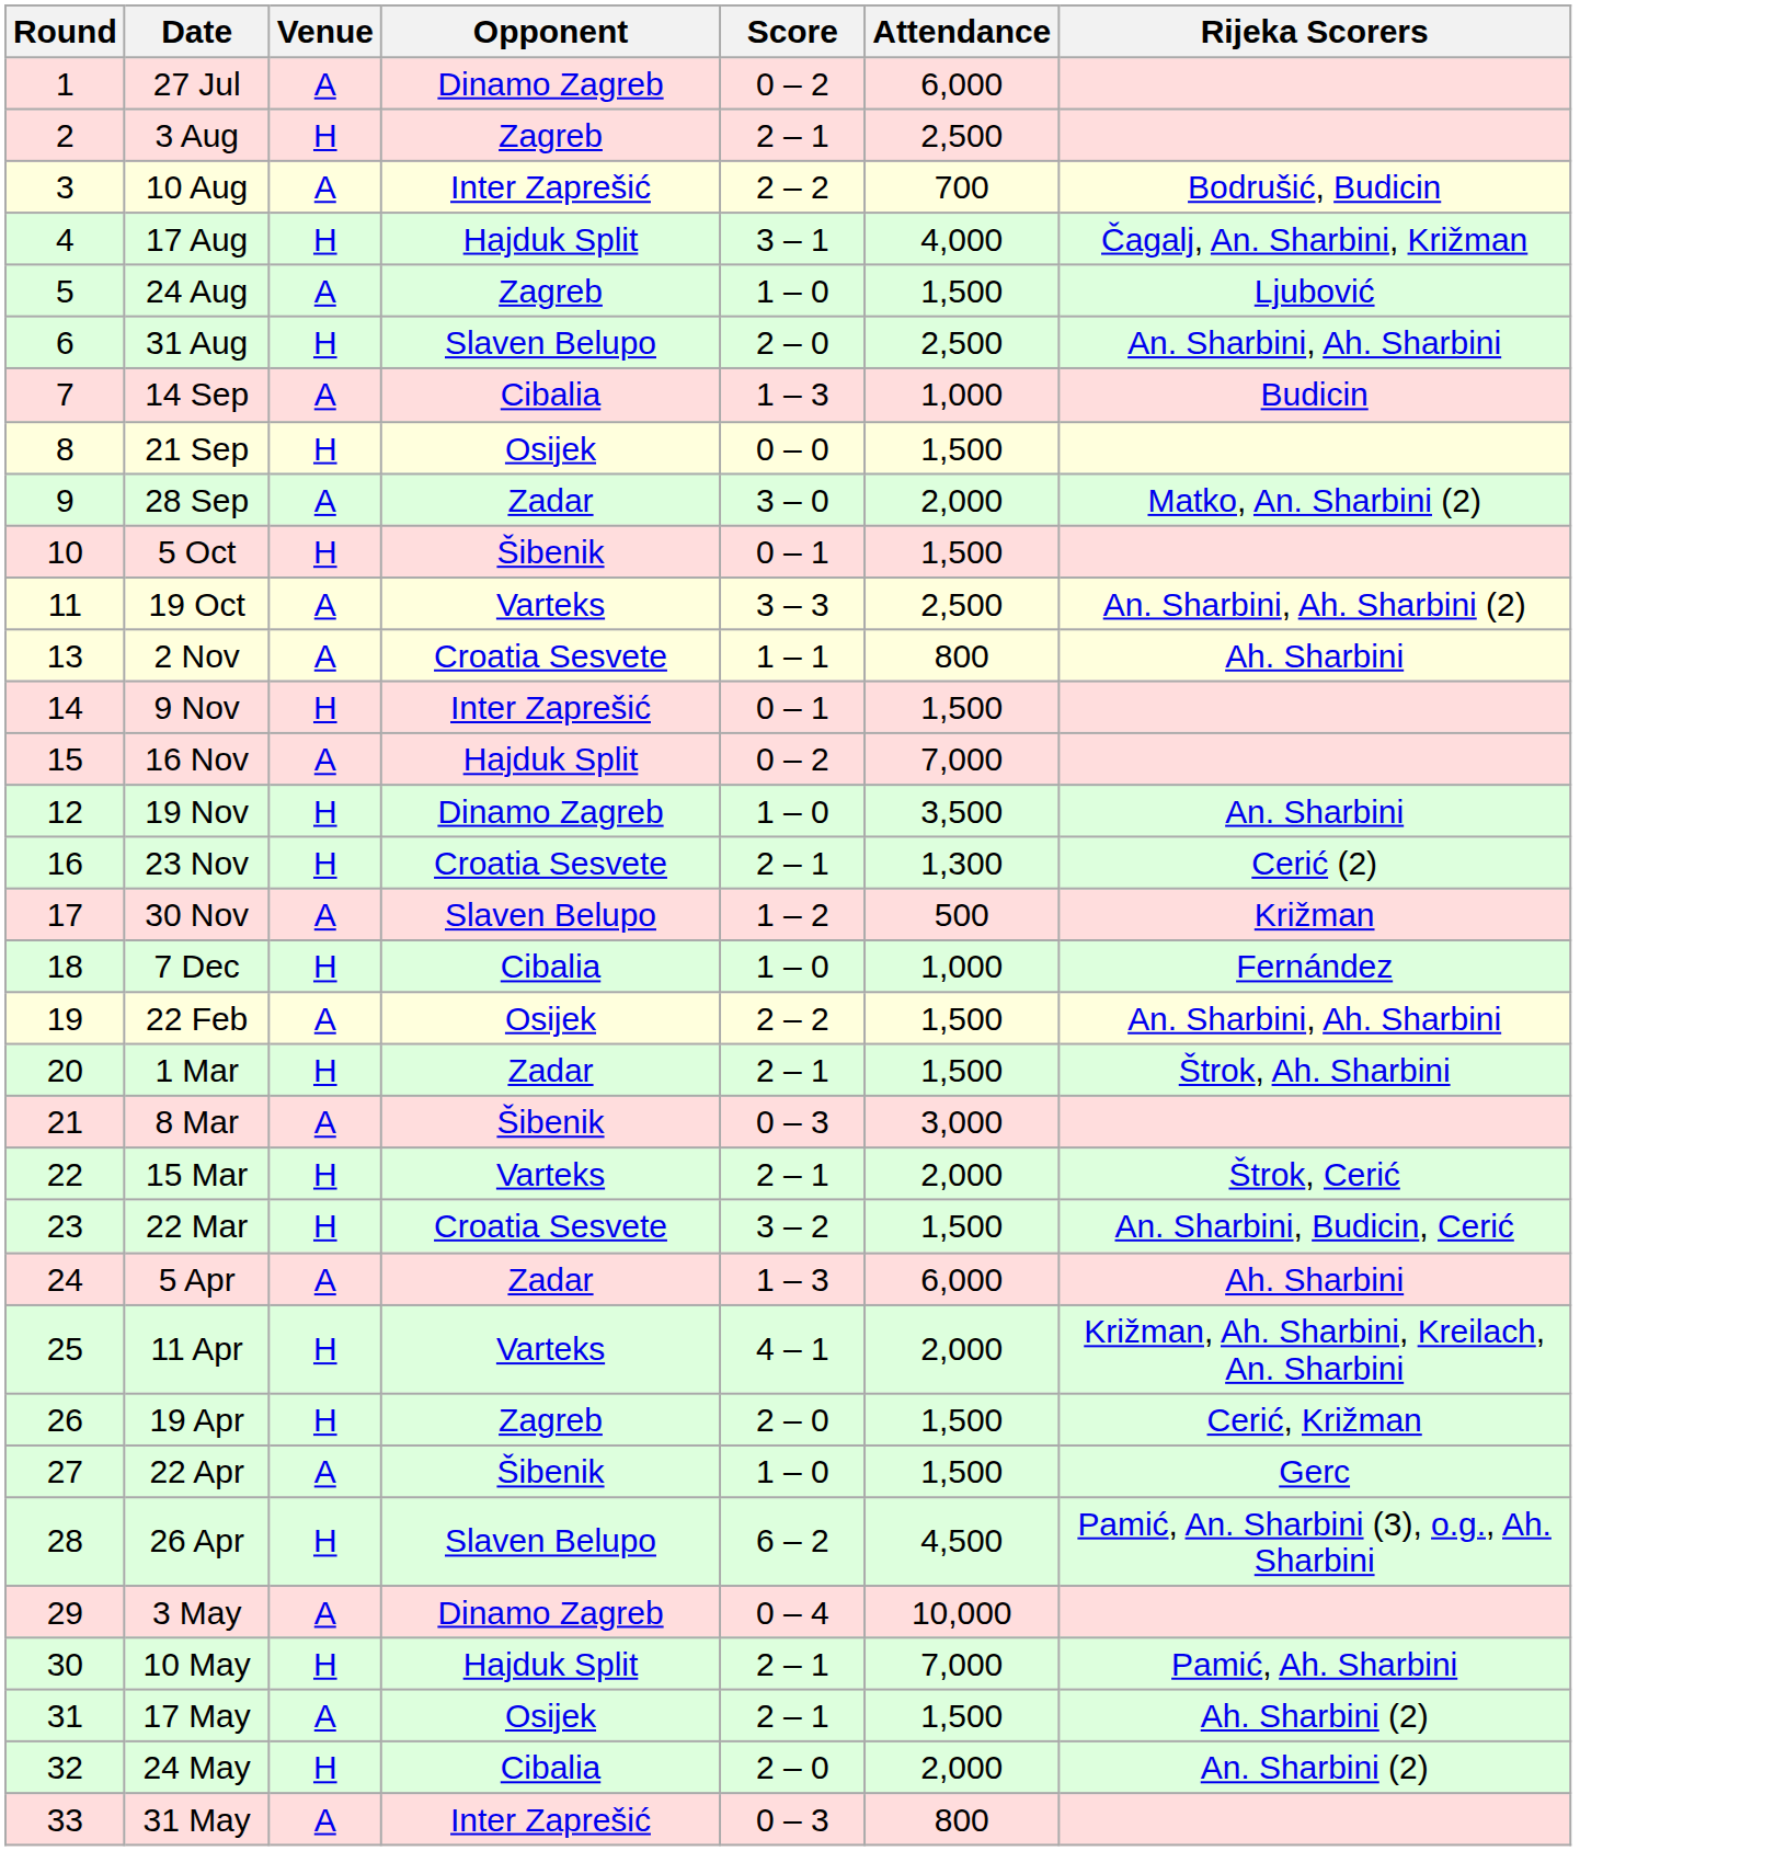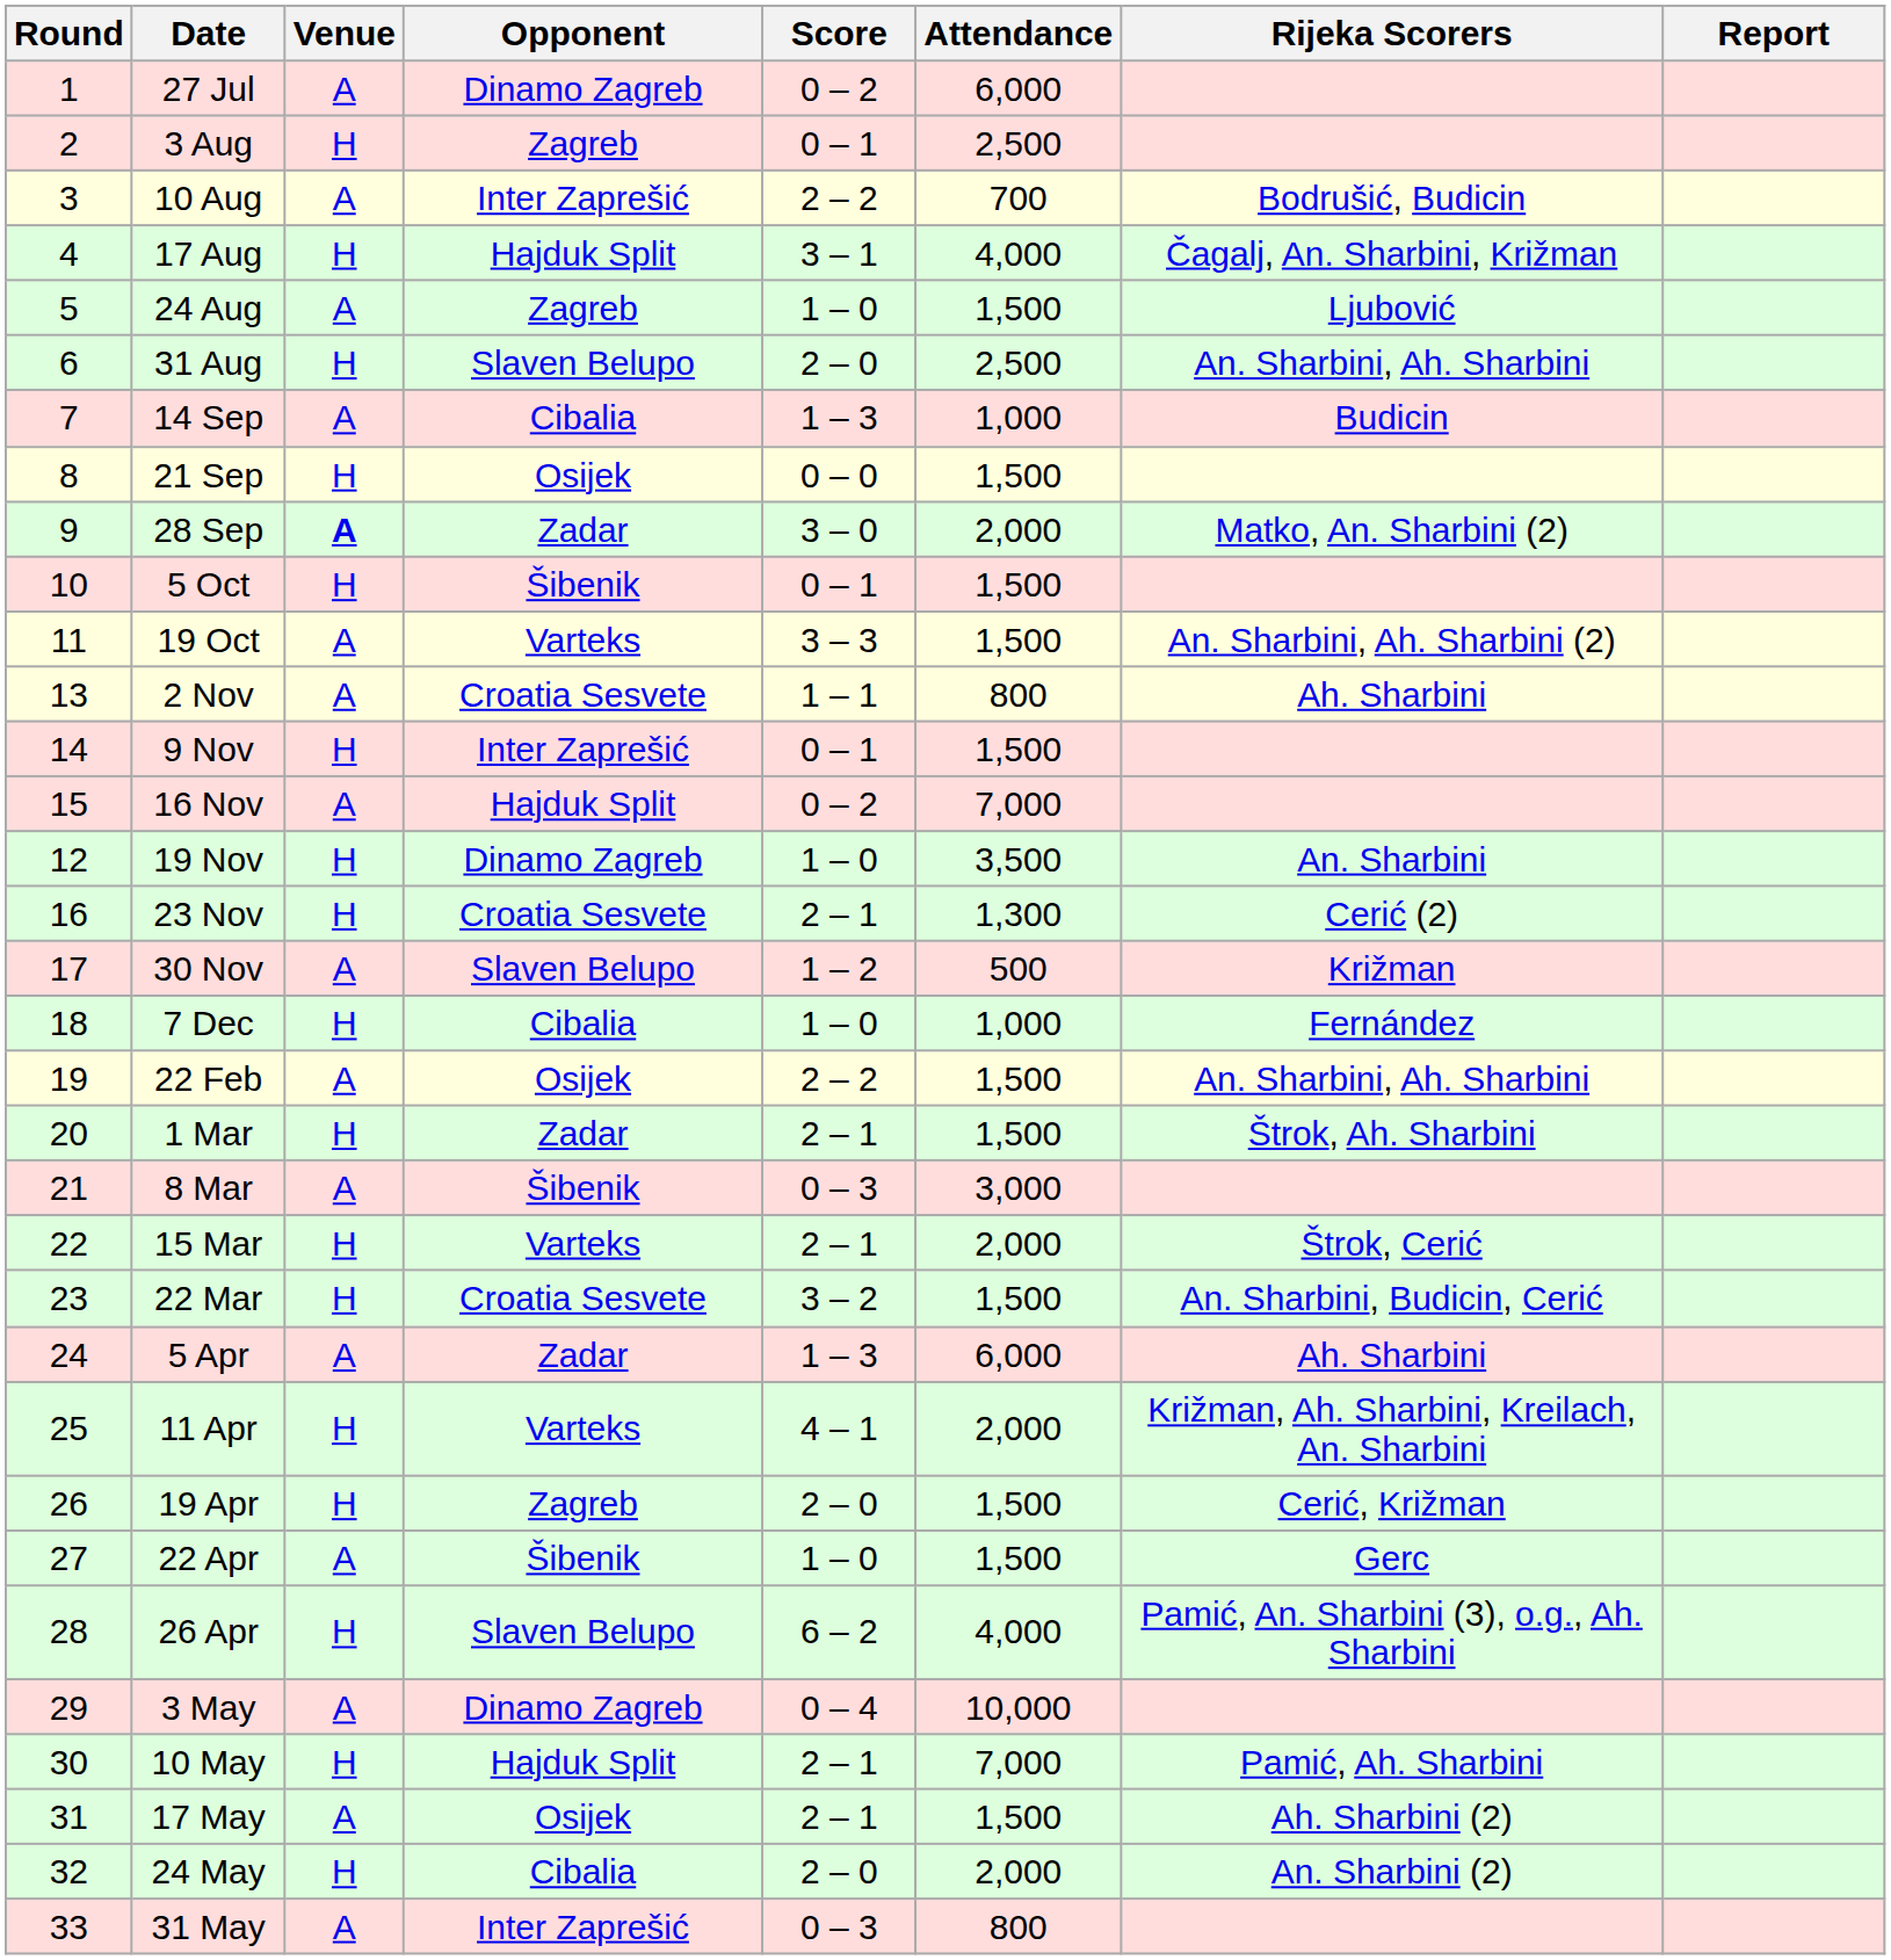+ column: Report
3 Aug | Score: 2 – 1 -> 0 – 1
28 Sep | Venue: normal -> bold
19 Oct | Attendance: 2,500 -> 1,500
26 Apr | Attendance: 4,500 -> 4,000
